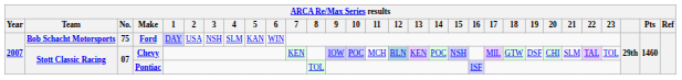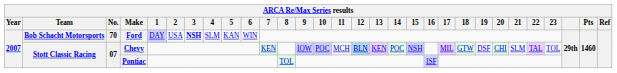Ford | No.: 75 -> 70
Ford | 3: normal -> bold
